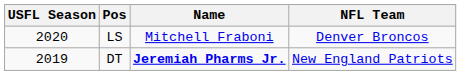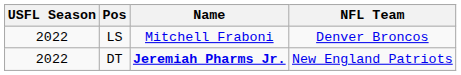LS | USFL Season: 2020 -> 2022
DT | USFL Season: 2019 -> 2022
